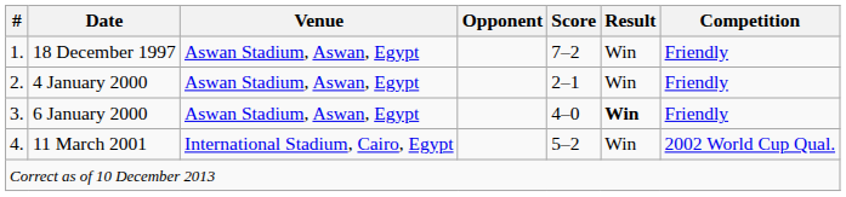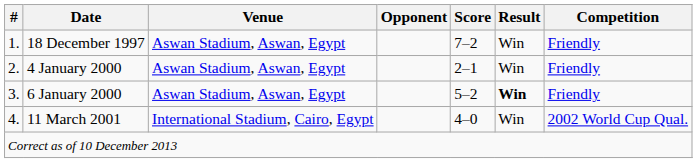6 January 2000 | Score: 4–0 -> 5–2
11 March 2001 | Score: 5–2 -> 4–0
